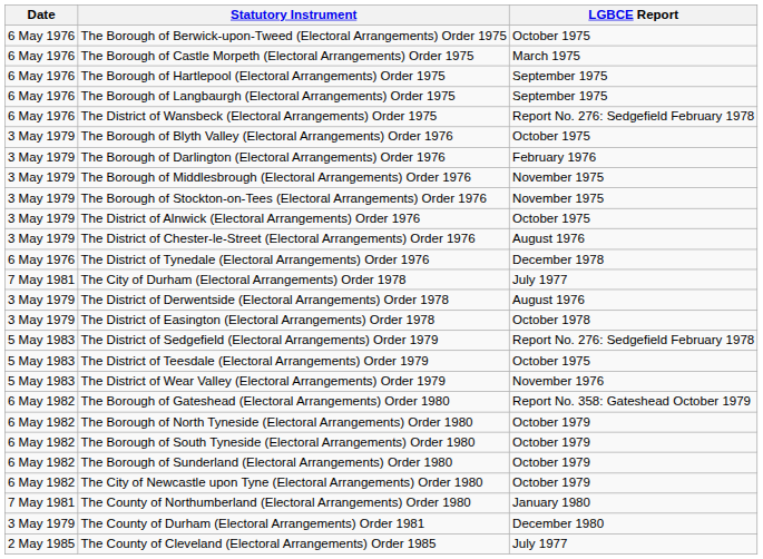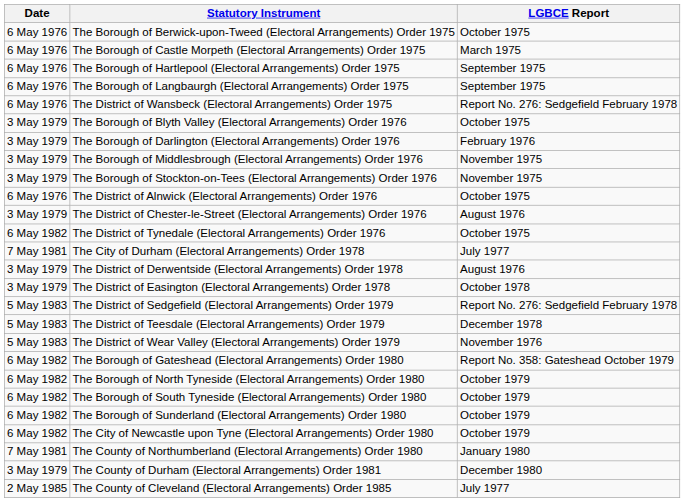The District of Alnwick (Electoral Arrangements) Order 1976 | Date: 3 May 1979 -> 6 May 1976
The District of Tynedale (Electoral Arrangements) Order 1976 | Date: 6 May 1976 -> 6 May 1982
The District of Tynedale (Electoral Arrangements) Order 1976 | LGBCE Report: December 1978 -> October 1975
The District of Teesdale (Electoral Arrangements) Order 1979 | LGBCE Report: October 1975 -> December 1978
